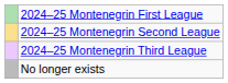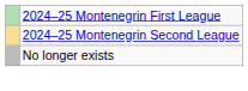- row: 2024–25 Montenegrin Third League
